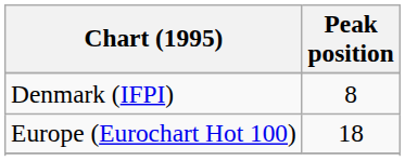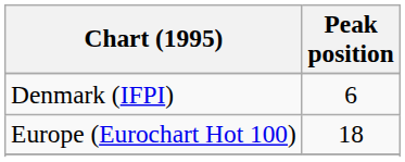Denmark (IFPI) | Peak position: 8 -> 6
